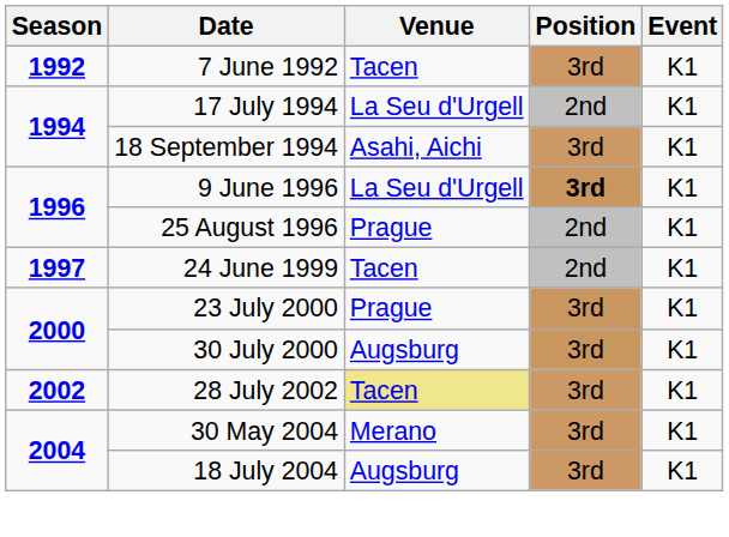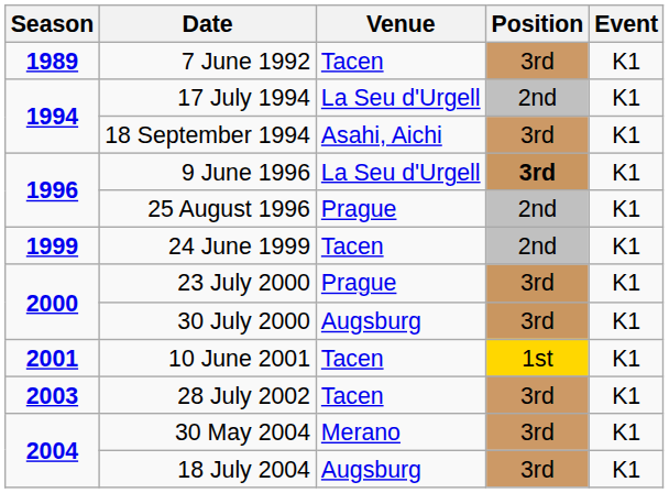7 June 1992 | Season: 1992 -> 1989
24 June 1999 | Season: 1997 -> 1999
+ row: 2001 | 10 June 2001 | Tacen | 1st | K1
28 July 2002 | Season: 2002 -> 2003
28 July 2002 | Venue: khaki background -> no background
